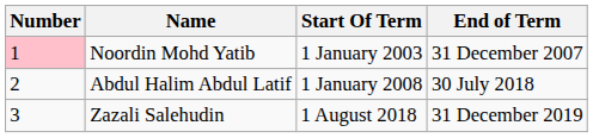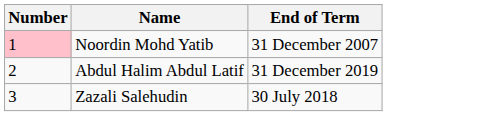- column: Start Of Term | 1 January 2003 | 1 January 2008 | 1 August 2018
Abdul Halim Abdul Latif | End of Term: 30 July 2018 -> 31 December 2019
Zazali Salehudin | End of Term: 31 December 2019 -> 30 July 2018
